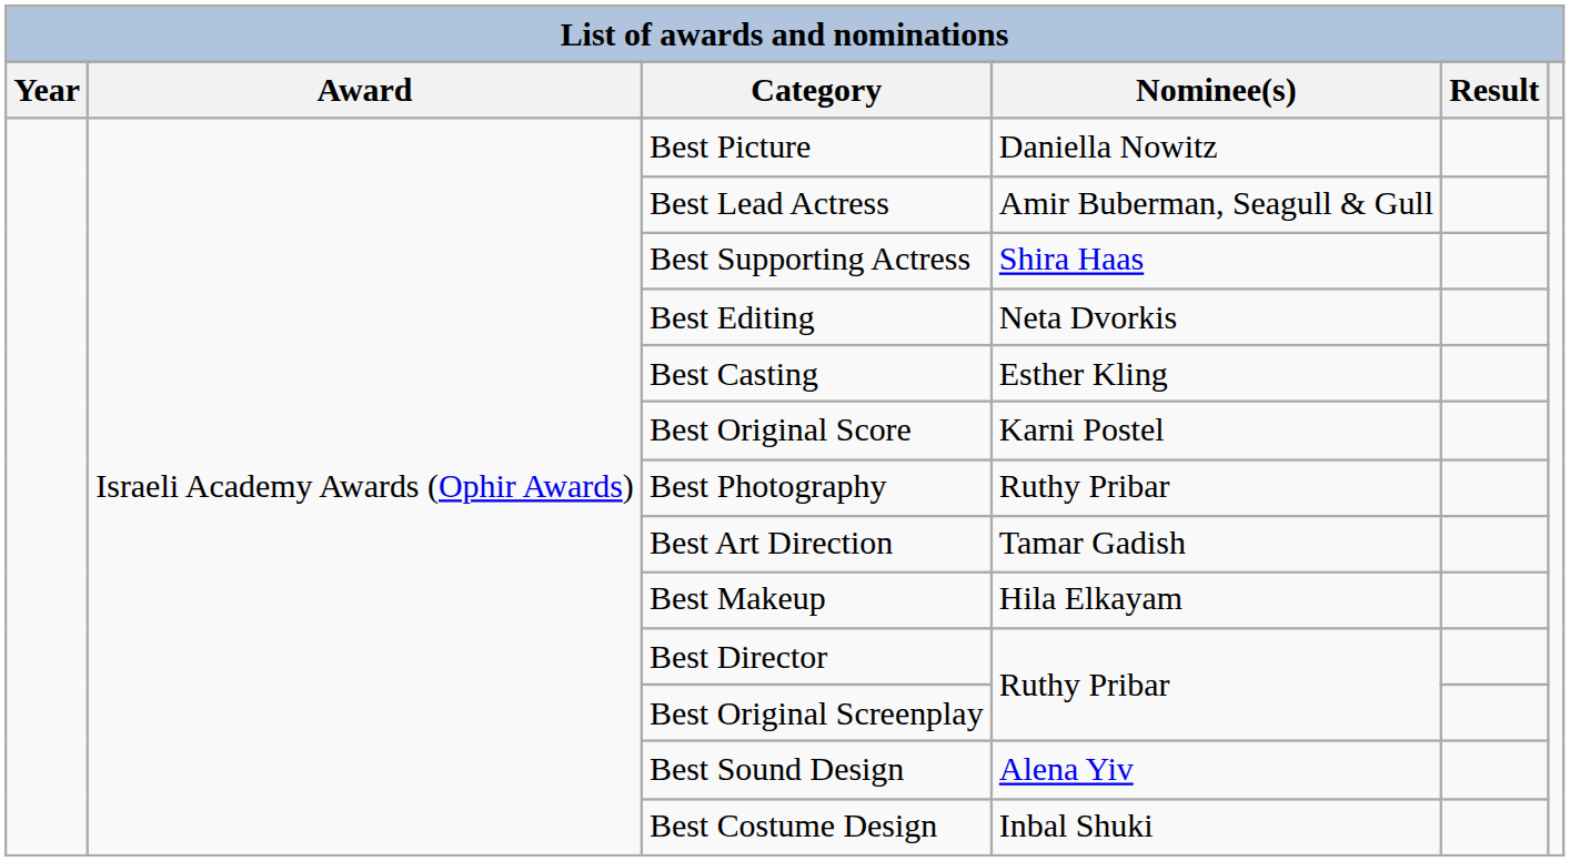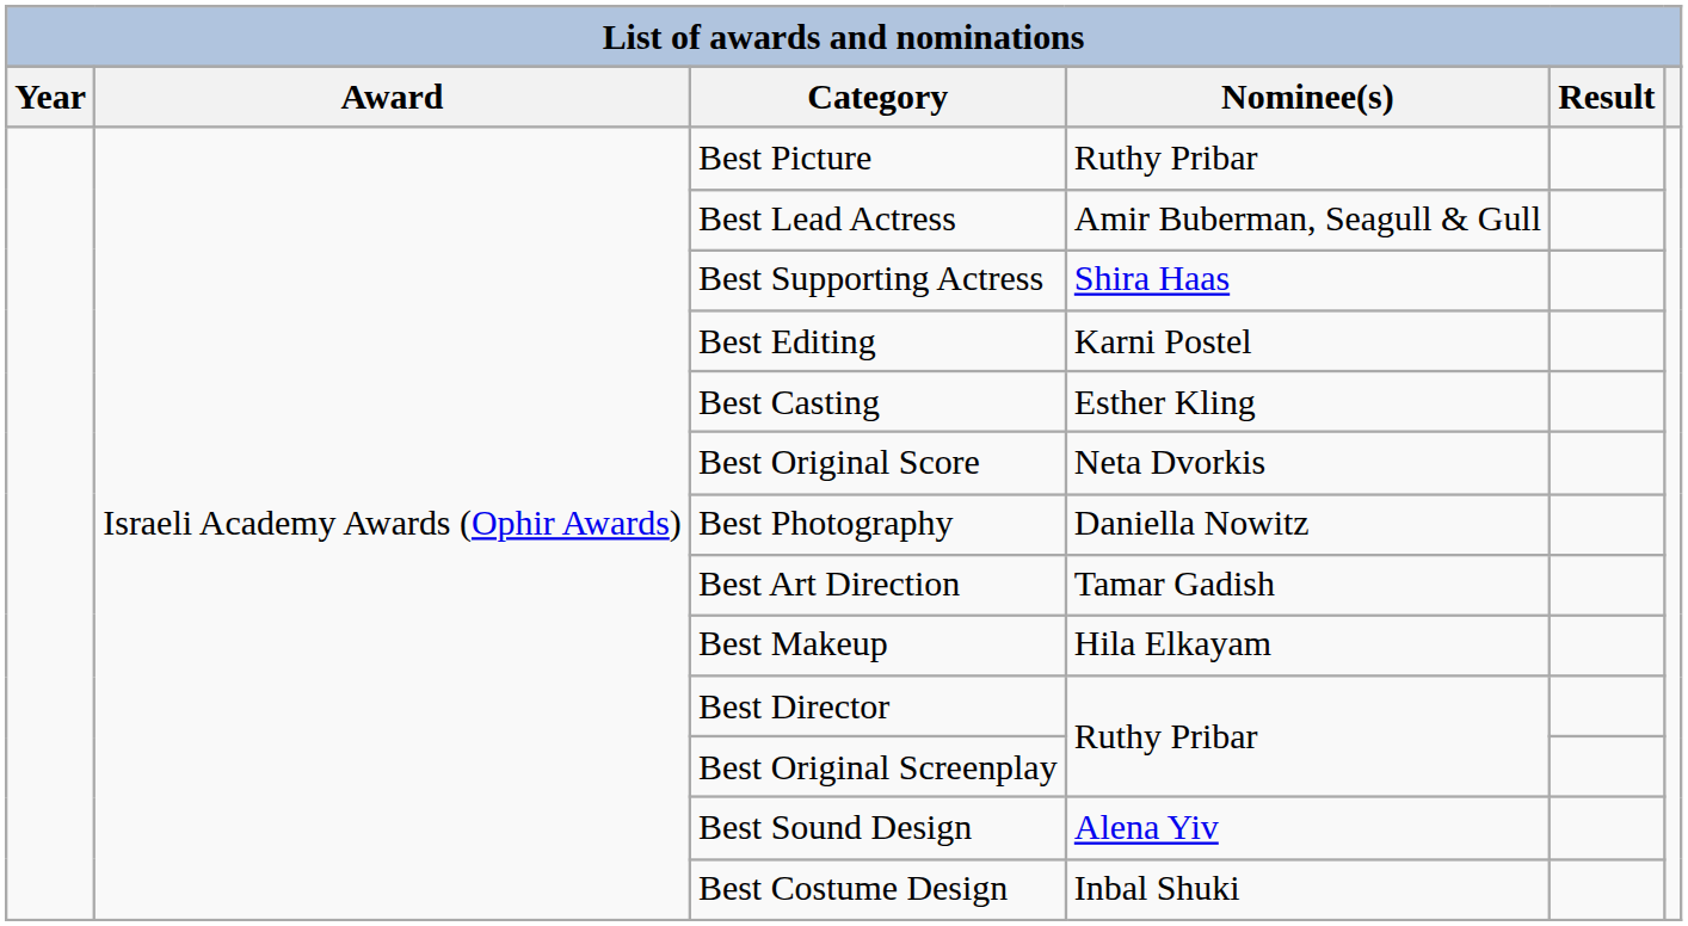Best Picture | Nominee(s): Daniella Nowitz -> Ruthy Pribar
Best Editing | Nominee(s): Neta Dvorkis -> Karni Postel
Best Original Score | Nominee(s): Karni Postel -> Neta Dvorkis
Best Photography | Nominee(s): Ruthy Pribar -> Daniella Nowitz
